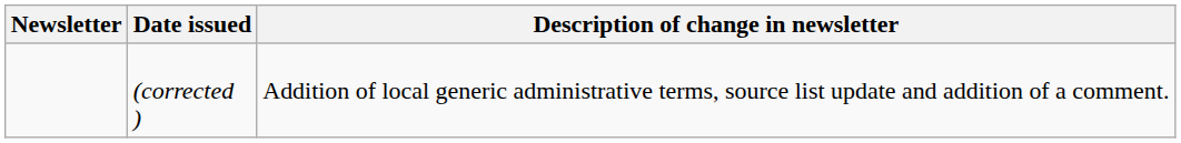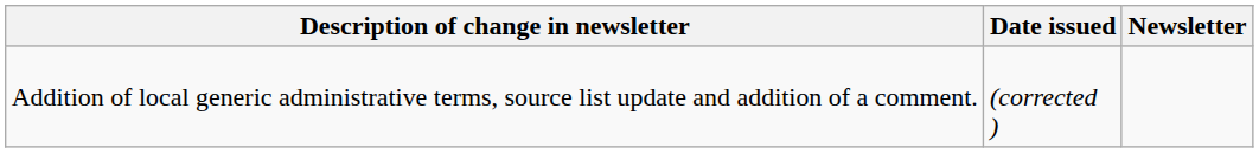columns swapped: Newsletter <-> Description of change in newsletter
